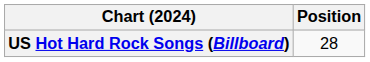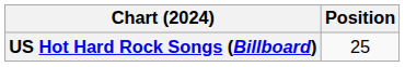US Hot Hard Rock Songs (Billboard) | Position: 28 -> 25
